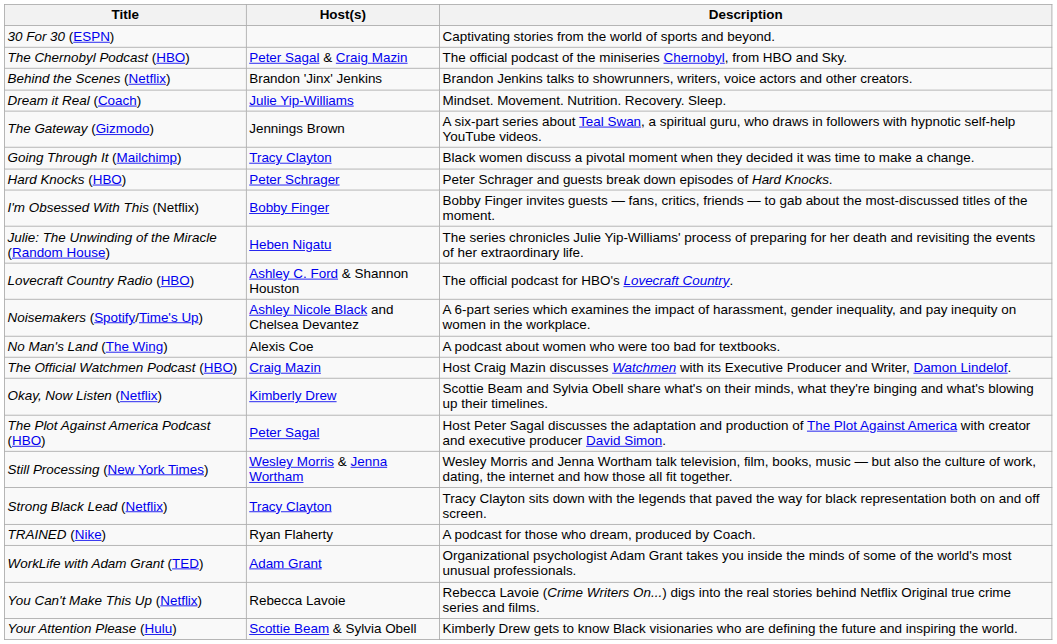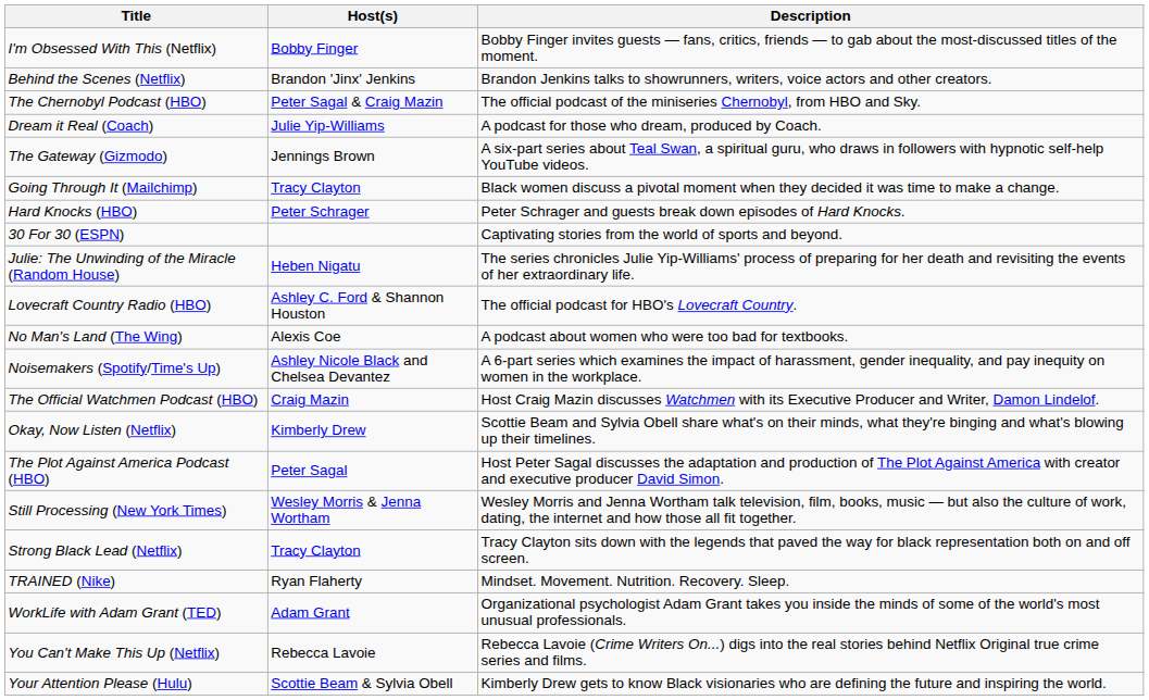rows swapped: 30 For 30 (ESPN) <-> I'm Obsessed With This (Netflix)
rows swapped: Behind the Scenes (Netflix) <-> The Chernobyl Podcast (HBO)
Dream it Real (Coach) | Description: Mindset. Movement. Nutrition. Recovery. Sleep. -> A podcast for those who dream, produced by Coach.
rows swapped: No Man's Land (The Wing) <-> Noisemakers (Spotify/Time's Up)
TRAINED (Nike) | Description: A podcast for those who dream, produced by Coach. -> Mindset. Movement. Nutrition. Recovery. Sleep.
